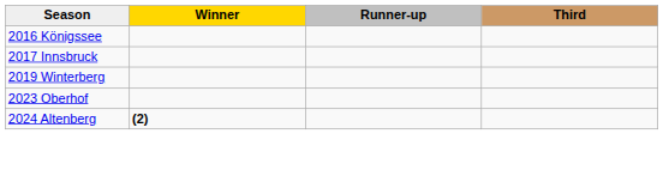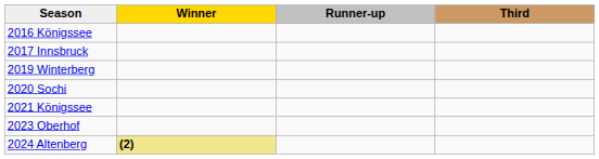+ row: 2020 Sochi
+ row: 2021 Königssee
2024 Altenberg | Winner: no background -> khaki background
